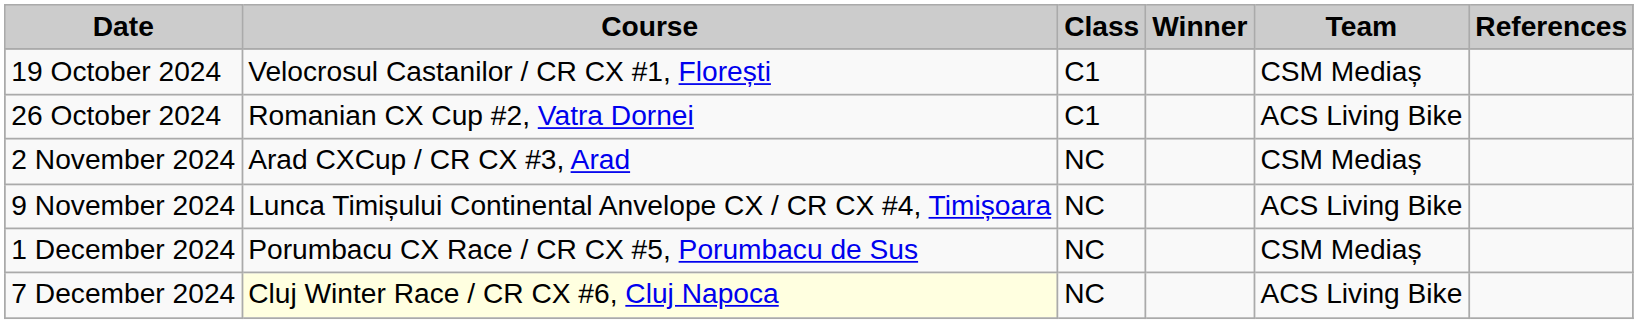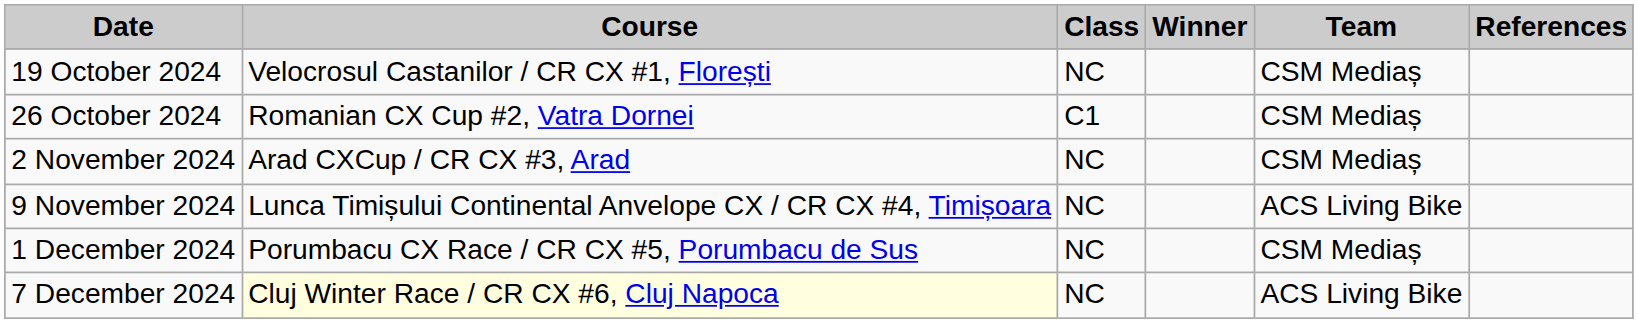19 October 2024 | Class: C1 -> NC
26 October 2024 | Team: ACS Living Bike -> CSM Mediaș
